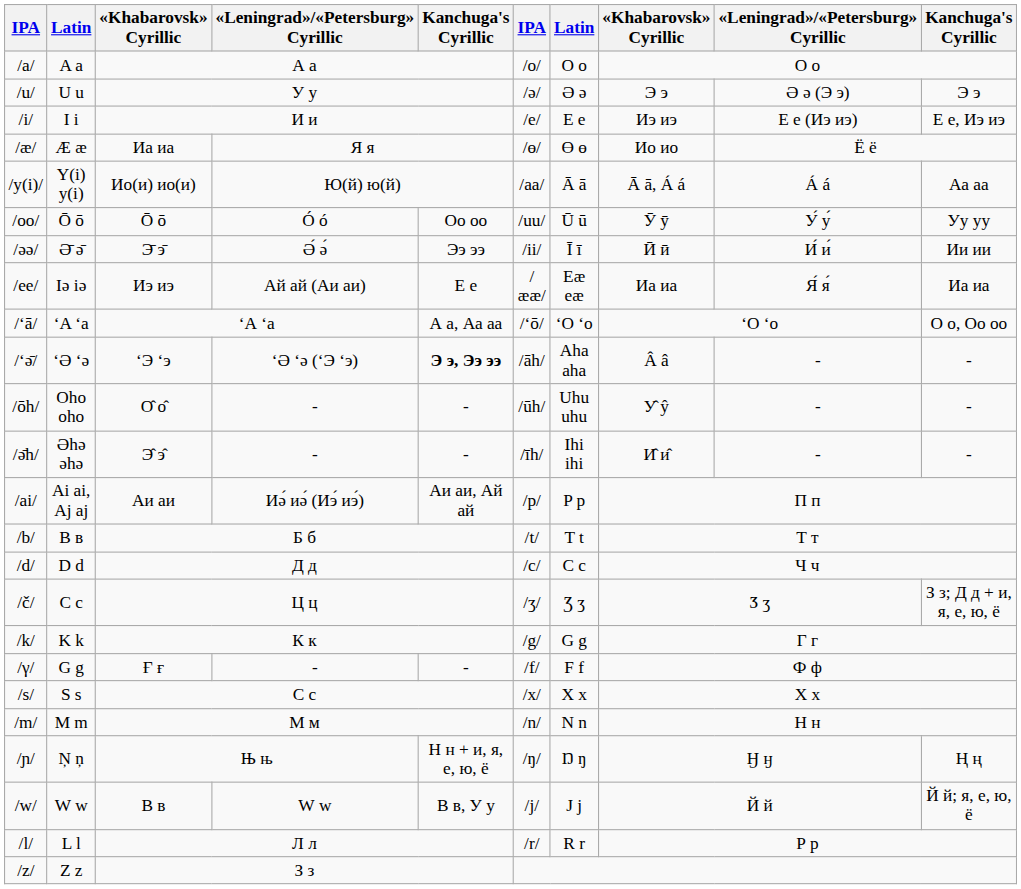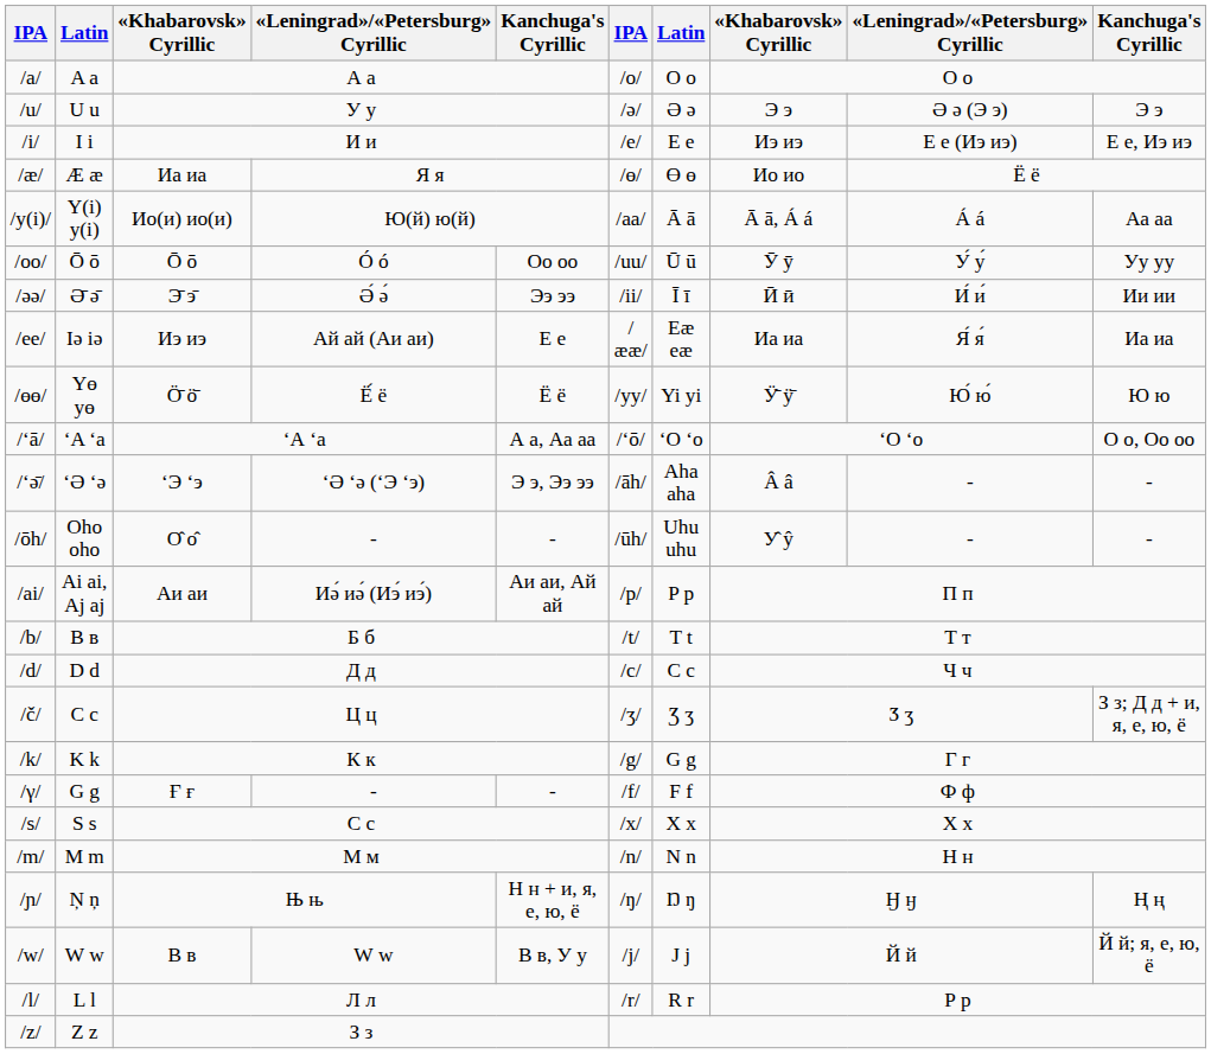+ row: /өө/ | Yɵ yɵ | Ӧ̄ ӧ̄ | Ё́ ё | Ё ё | /yy/ | Yi yi | Ӱ̄ ӱ̄ | Ю́ ю́ | Ю ю
‘Ə ‘ə | column 5: bold -> normal
- row: /ə̄h/ | Əhə əhə | Э̂ э̂ | - | - | /īh/ | Ihi ihi | И̂ и̂ | - | -
